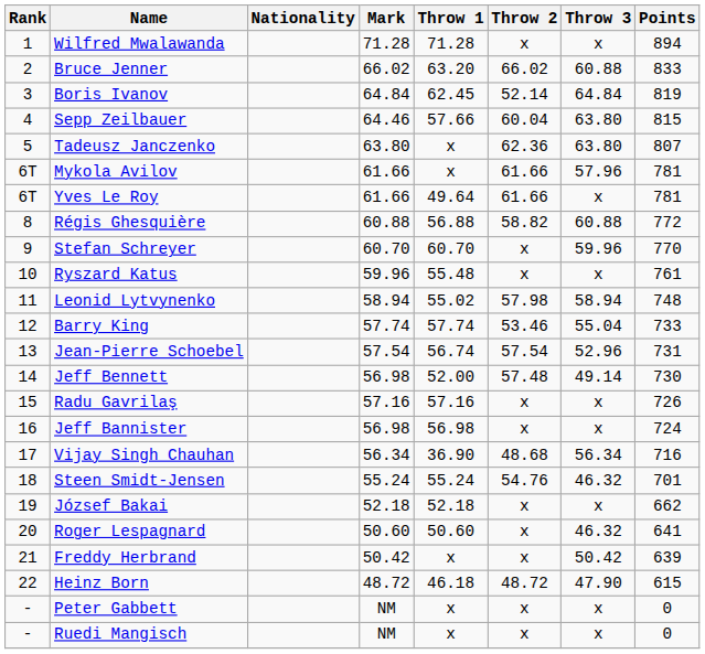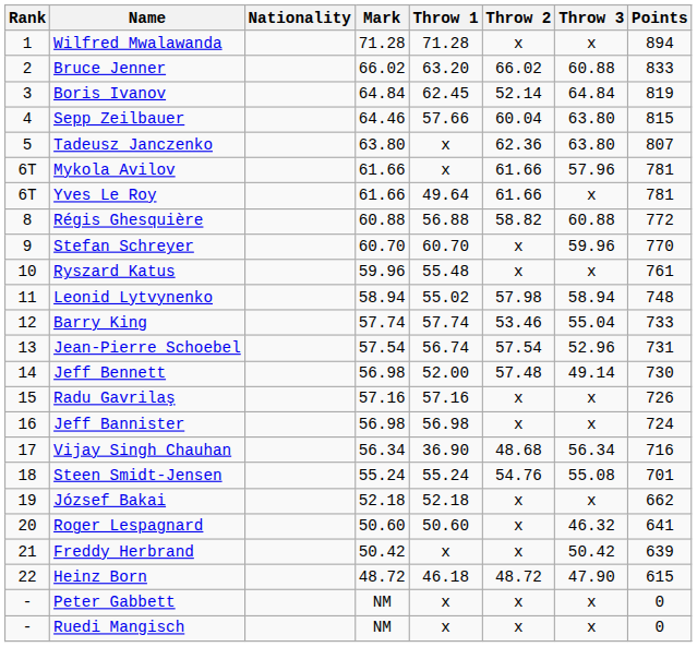Steen Smidt-Jensen | Throw 3: 46.32 -> 55.08
